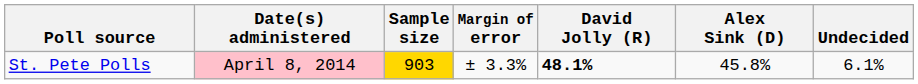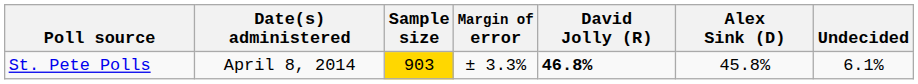St. Pete Polls | Date(s) administered: pink background -> no background
St. Pete Polls | David Jolly (R): 48.1% -> 46.8%
